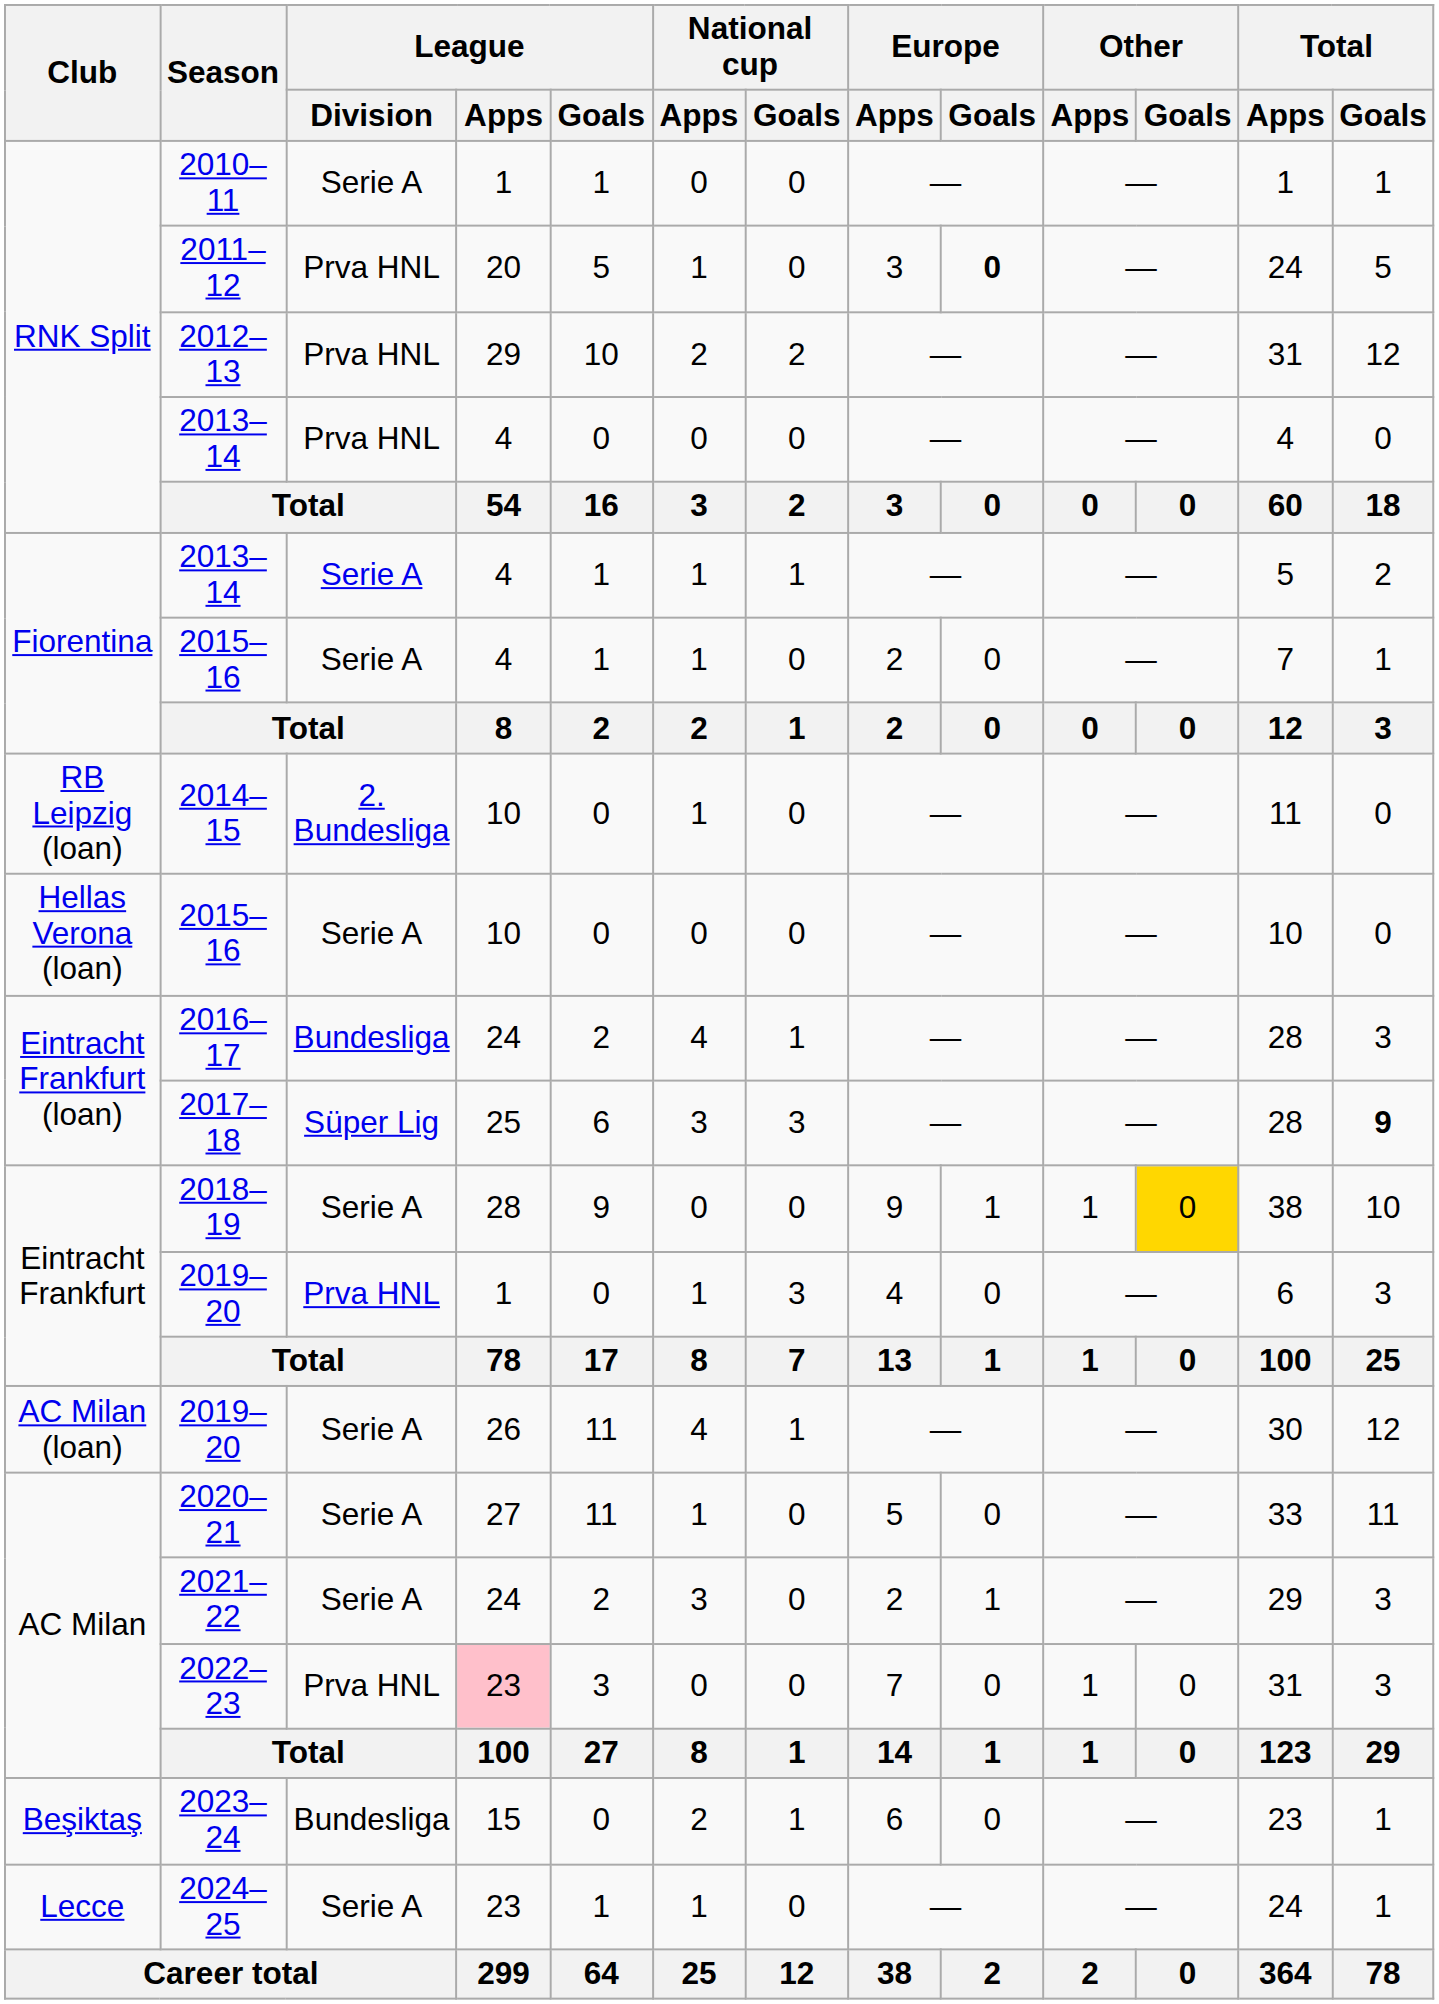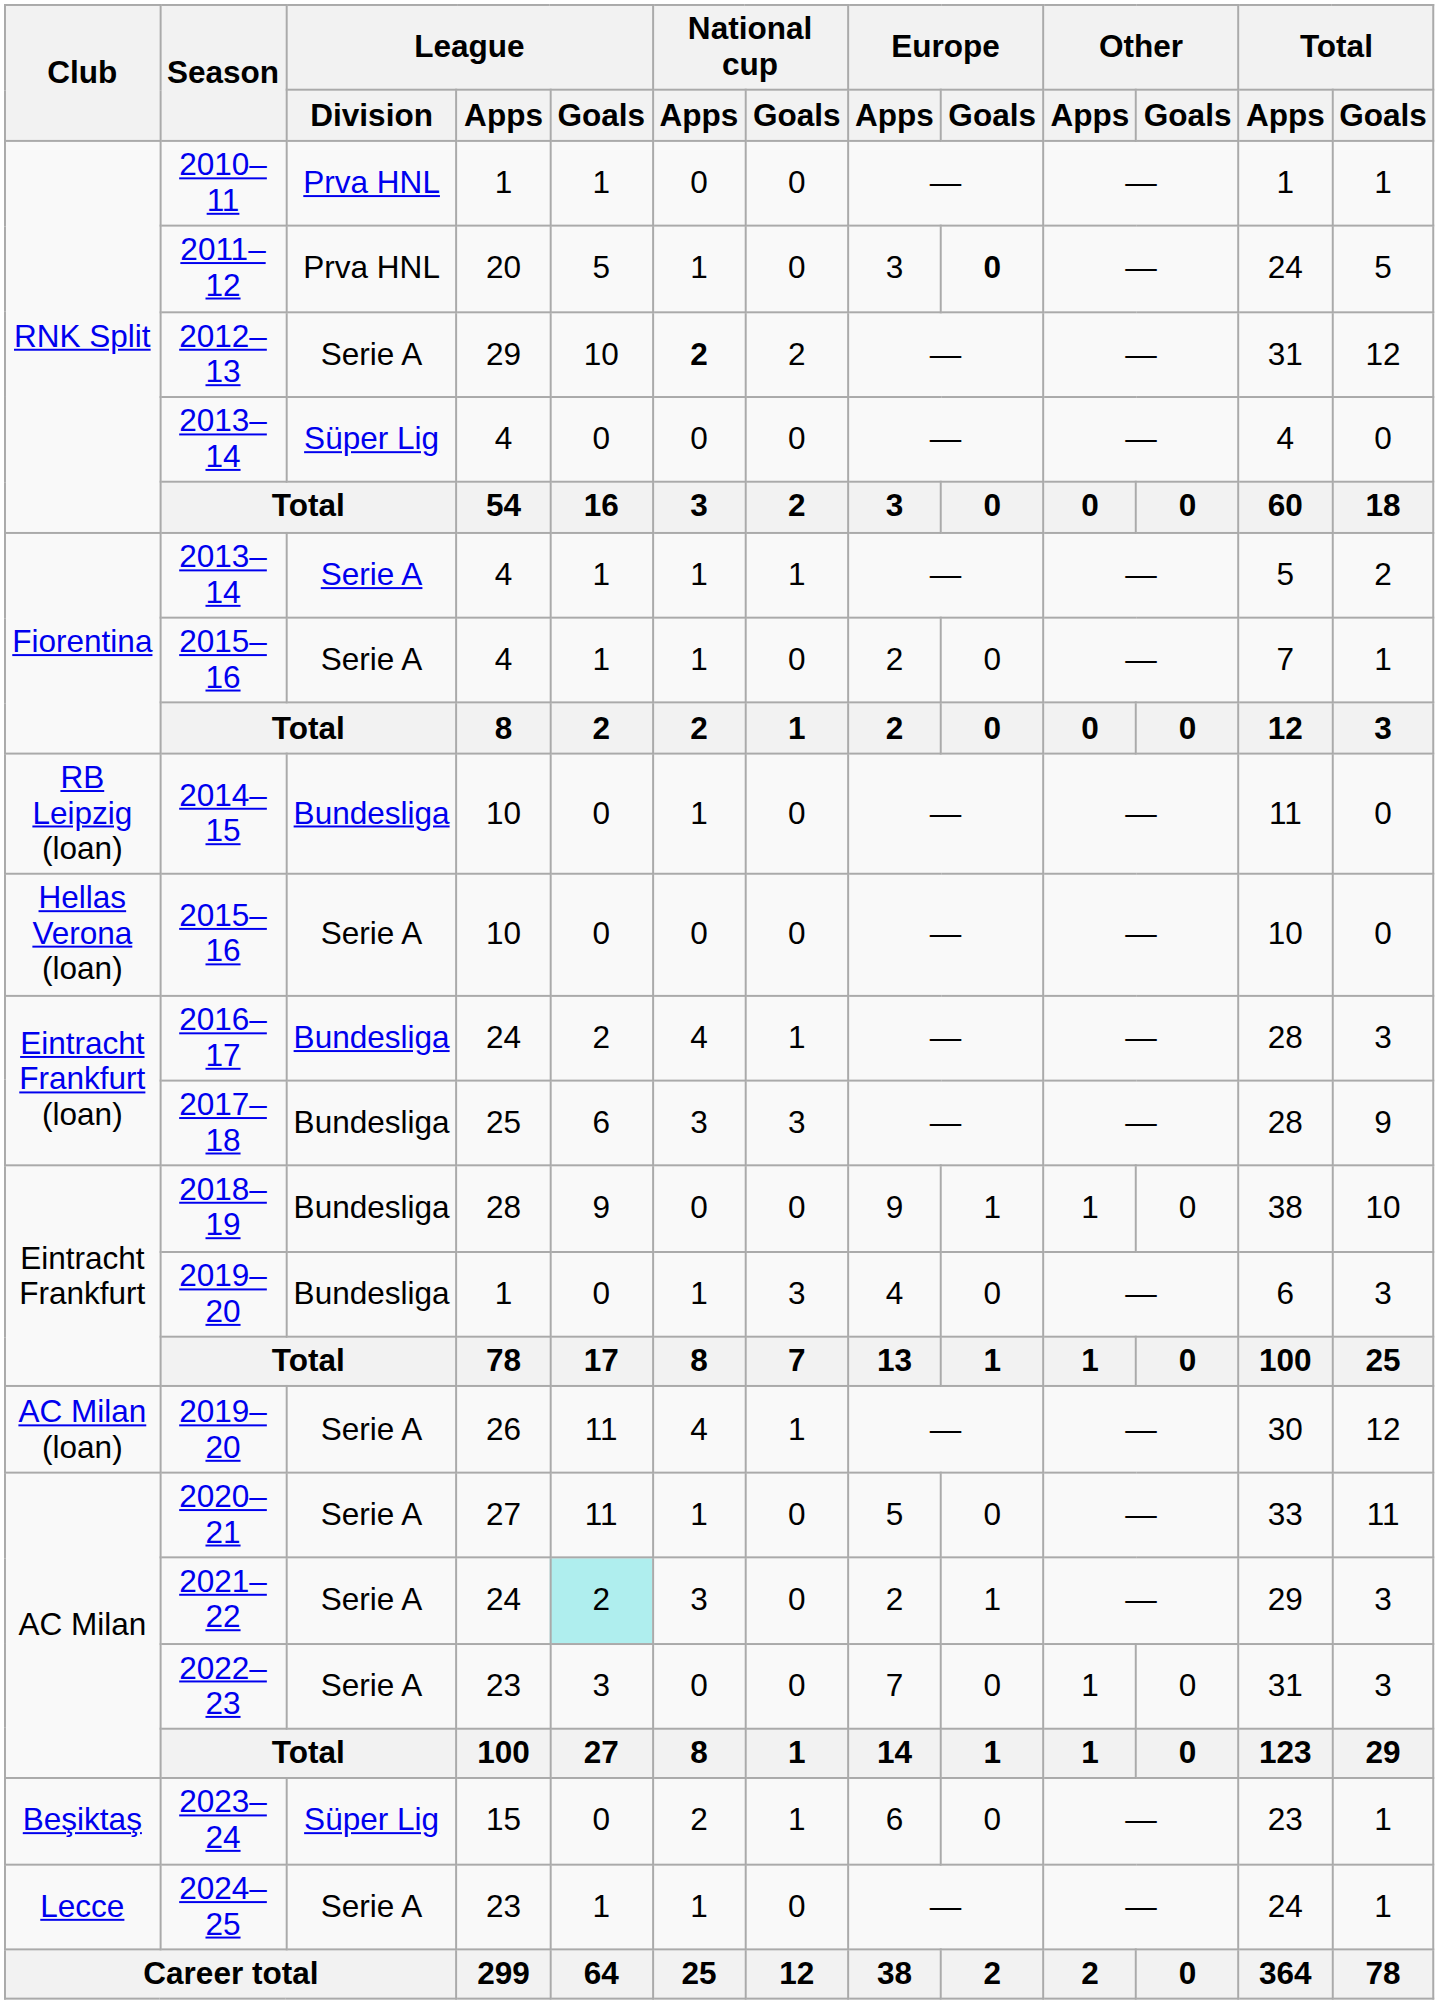2010–11 | League / Division: Serie A -> Prva HNL
2012–13 | League / Division: Prva HNL -> Serie A
2012–13 | National cup / Apps: normal -> bold
RNK Split / 2013–14 | League / Division: Prva HNL -> Süper Lig
2014–15 | League / Division: 2. Bundesliga -> Bundesliga
2017–18 | League / Division: Süper Lig -> Bundesliga
2017–18 | Total / Goals: bold -> normal
2018–19 | League / Division: Serie A -> Bundesliga
2018–19 | Other / Goals: gold background -> no background
Eintracht Frankfurt / 2019–20 | League / Division: Prva HNL -> Bundesliga
2021–22 | League / Goals: no background -> paleturquoise background
2022–23 | League / Division: Prva HNL -> Serie A
2022–23 | League / Apps: pink background -> no background
2023–24 | League / Division: Bundesliga -> Süper Lig
